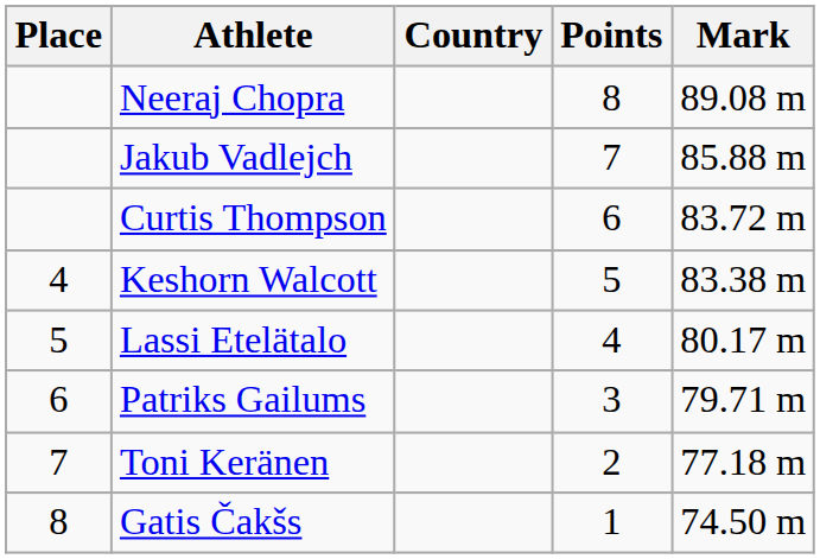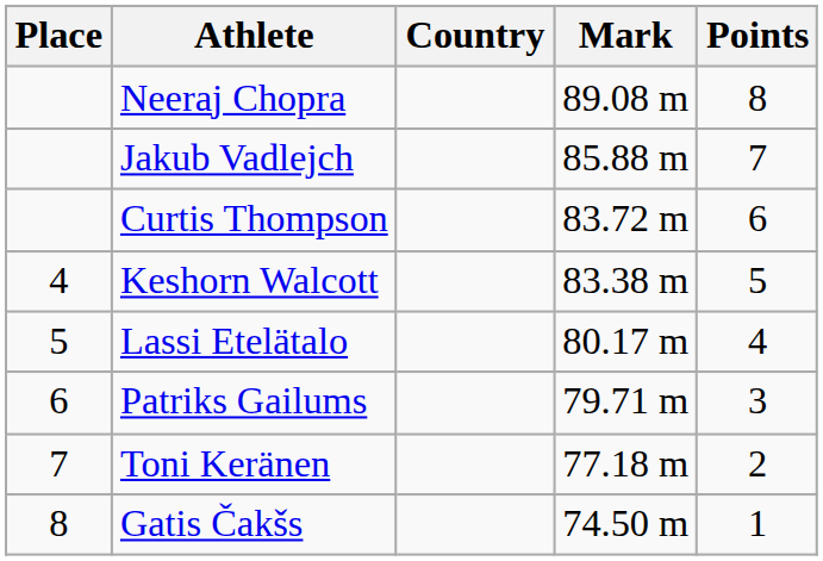columns swapped: Mark <-> Points
